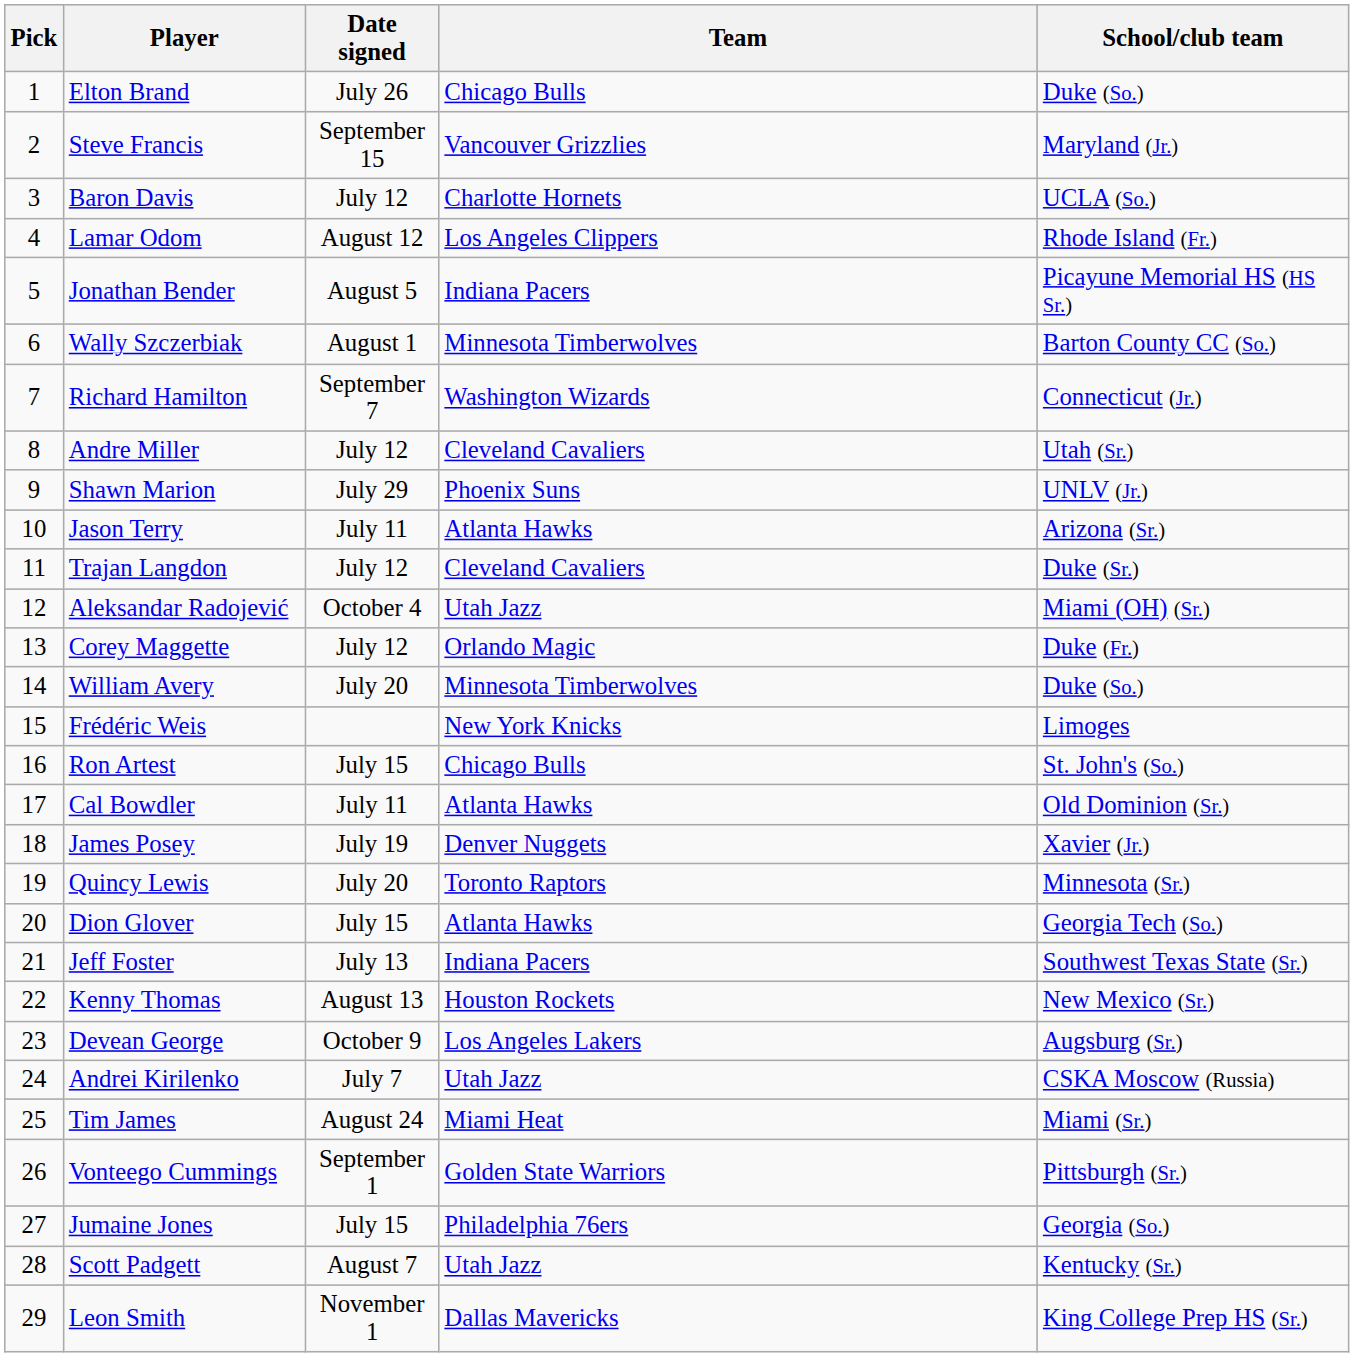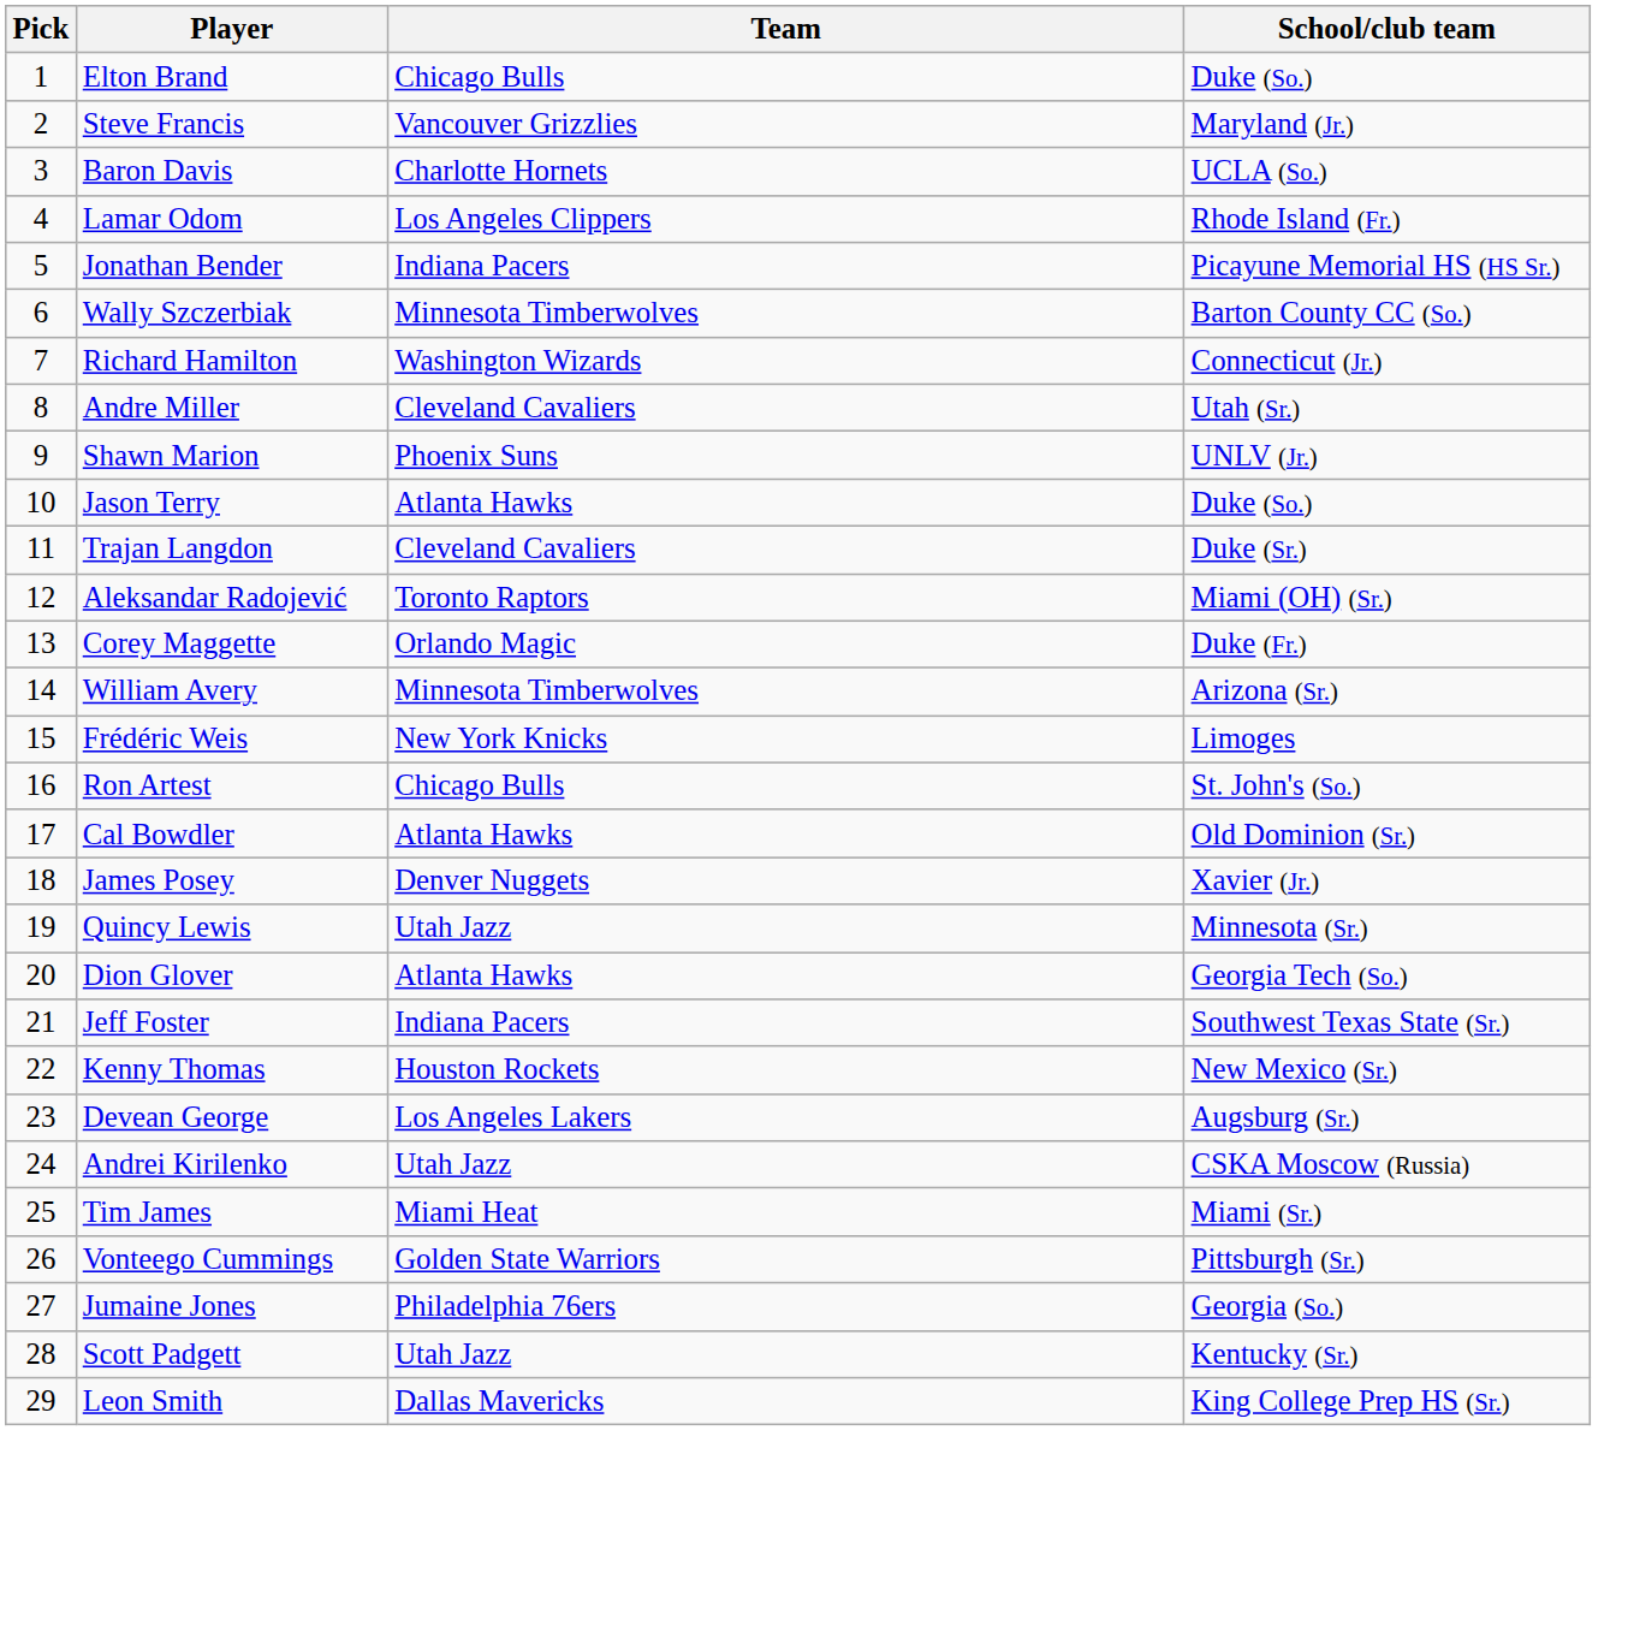- column: Date signed | July 26 | September 15 | July 12 | August 12 | August 5 | August 1 | September 7 | July 12 | July 29 | July 11 | July 12 | October 4 | July 12 | July 20 | July 15 | July 11 | July 19 | July 20 | July 15 | July 13 | August 13 | October 9 | July 7 | August 24 | September 1 | July 15 | August 7 | November 1
Jason Terry | School/club team: Arizona (Sr.) -> Duke (So.)
Aleksandar Radojević | Team: Utah Jazz -> Toronto Raptors
William Avery | School/club team: Duke (So.) -> Arizona (Sr.)
Quincy Lewis | Team: Toronto Raptors -> Utah Jazz
